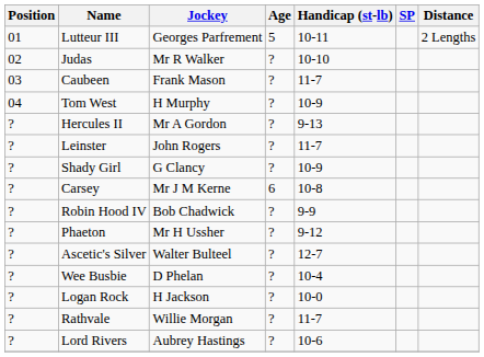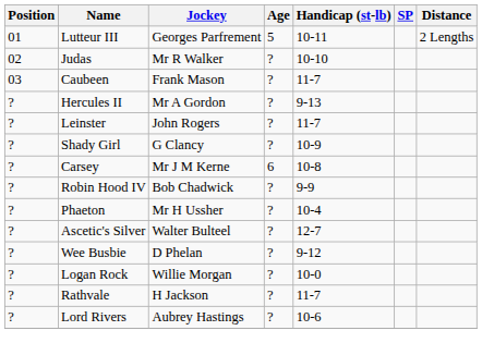- row: 04 | Tom West | H Murphy | ? | 10-9
Phaeton | Handicap (st-lb): 9-12 -> 10-4
Wee Busbie | Handicap (st-lb): 10-4 -> 9-12
Logan Rock | Jockey: H Jackson -> Willie Morgan
Rathvale | Jockey: Willie Morgan -> H Jackson
